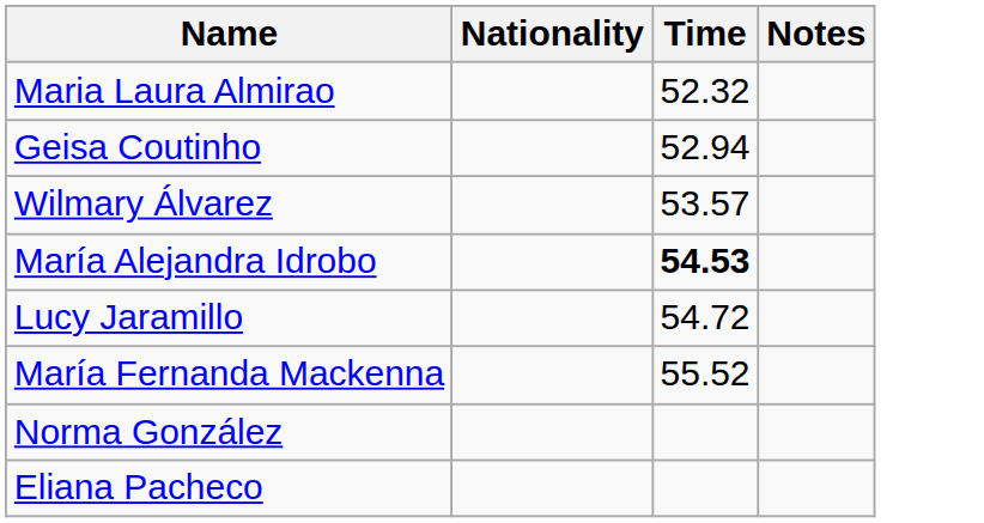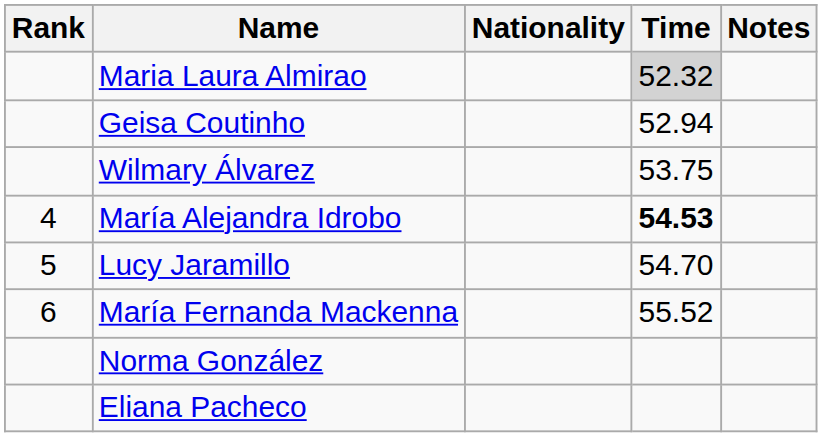+ column: Rank | 4 | 5 | 6
Maria Laura Almirao | Time: no background -> lightgrey background
Wilmary Álvarez | Time: 53.57 -> 53.75
Lucy Jaramillo | Time: 54.72 -> 54.70
